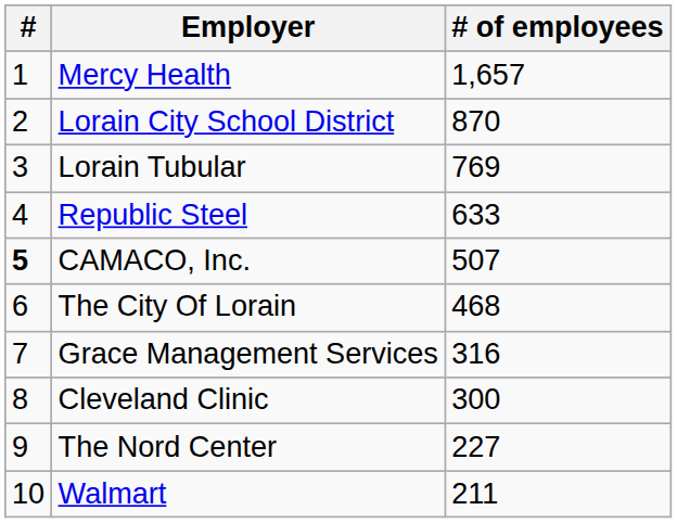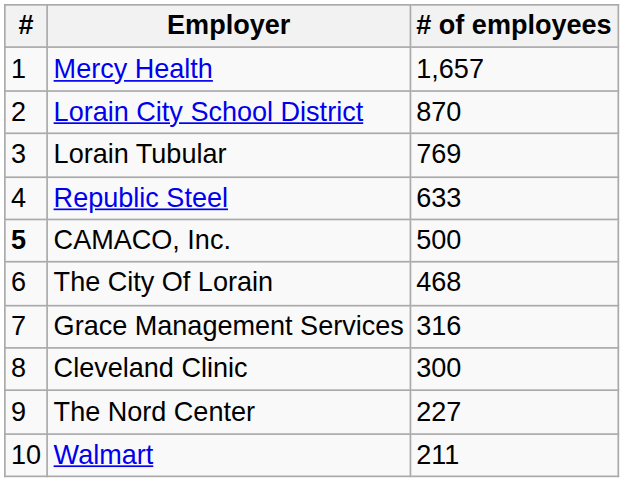CAMACO, Inc. | # of employees: 507 -> 500
